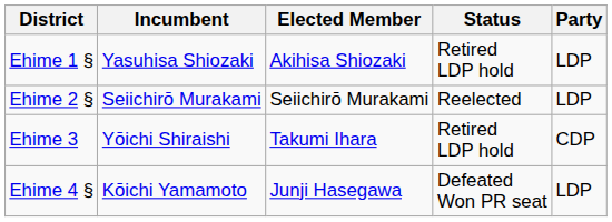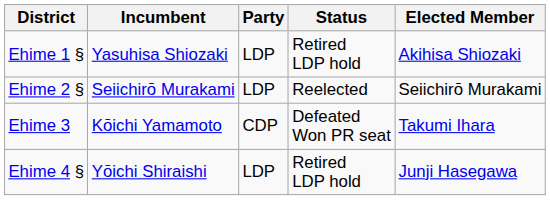columns swapped: Party <-> Elected Member
Ehime 3 | Incumbent: Yōichi Shiraishi -> Kōichi Yamamoto
Ehime 3 | Status: Retired LDP hold -> Defeated Won PR seat
Ehime 4 § | Incumbent: Kōichi Yamamoto -> Yōichi Shiraishi
Ehime 4 § | Status: Defeated Won PR seat -> Retired LDP hold
